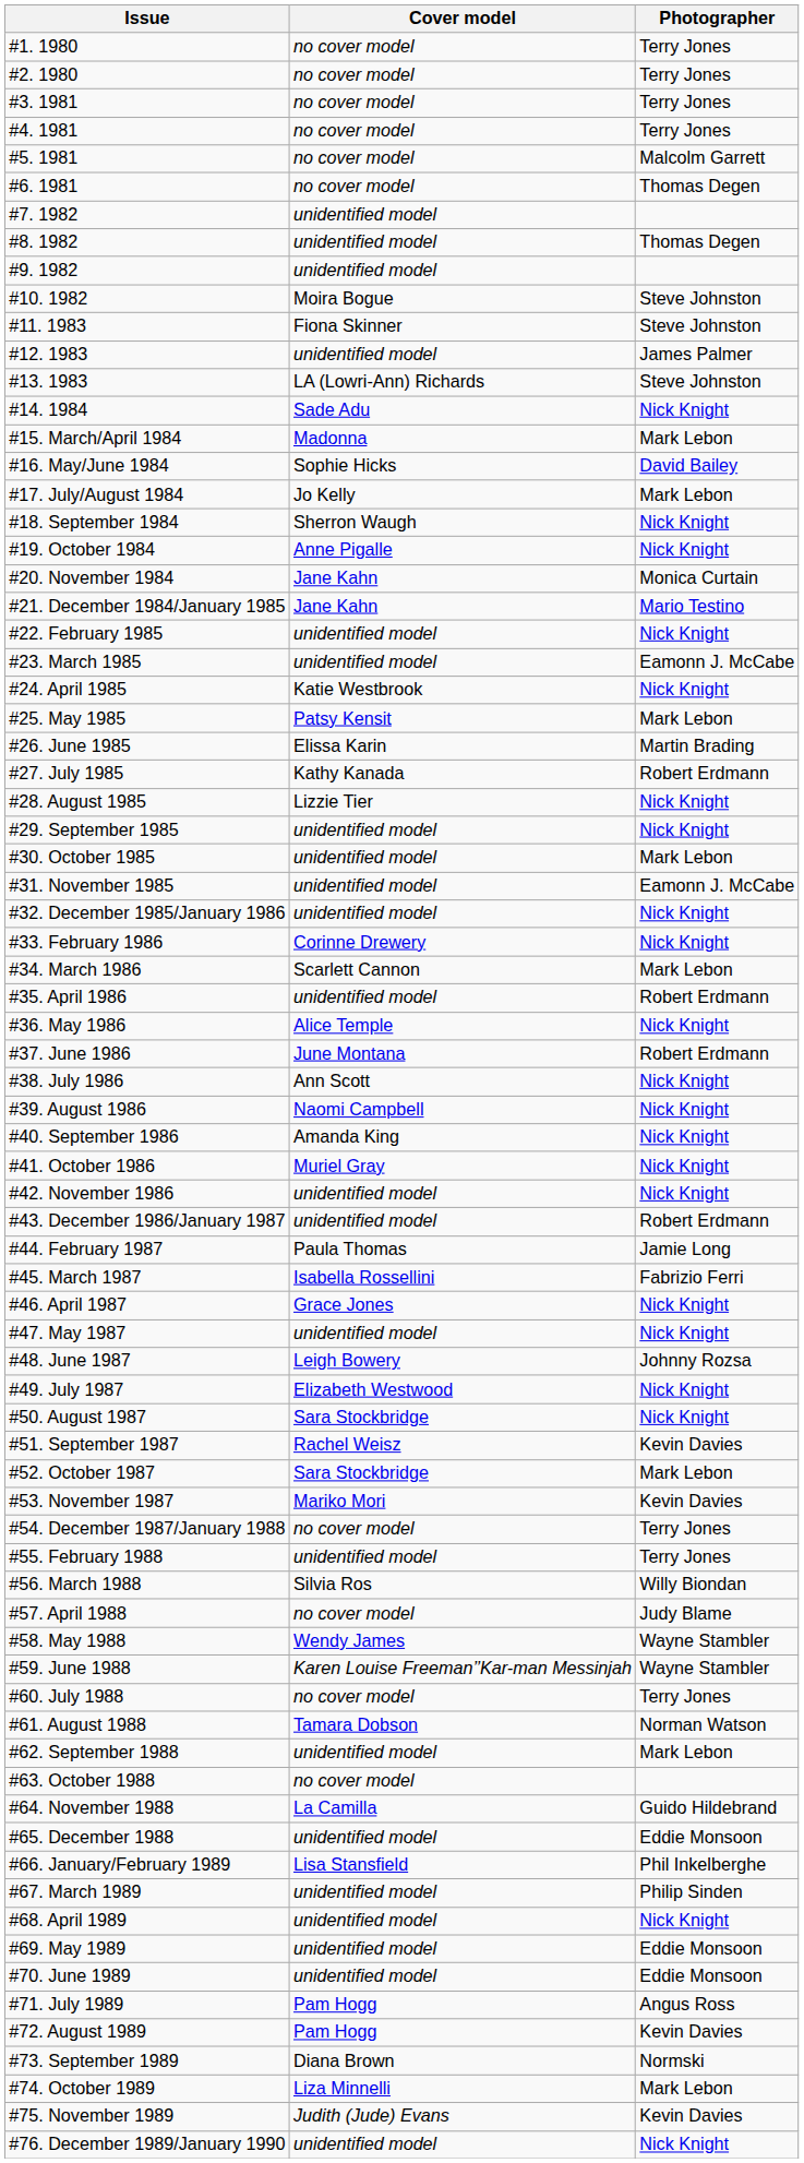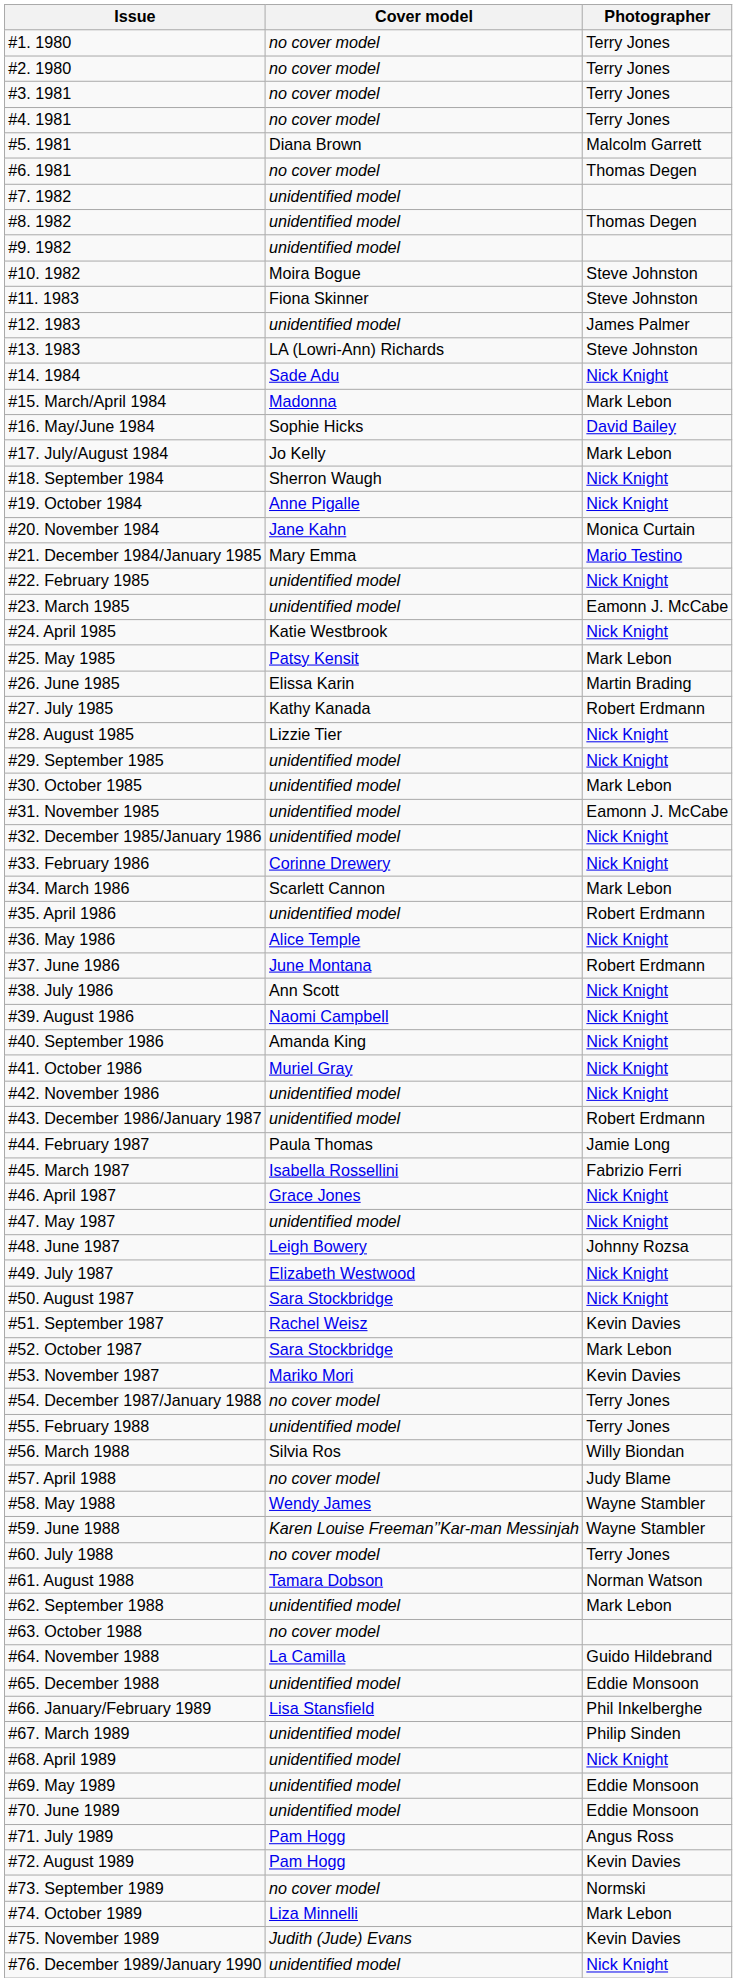#5. 1981 | Cover model: no cover model -> Diana Brown
#21. December 1984/January 1985 | Cover model: Jane Kahn -> Mary Emma
#73. September 1989 | Cover model: Diana Brown -> no cover model
